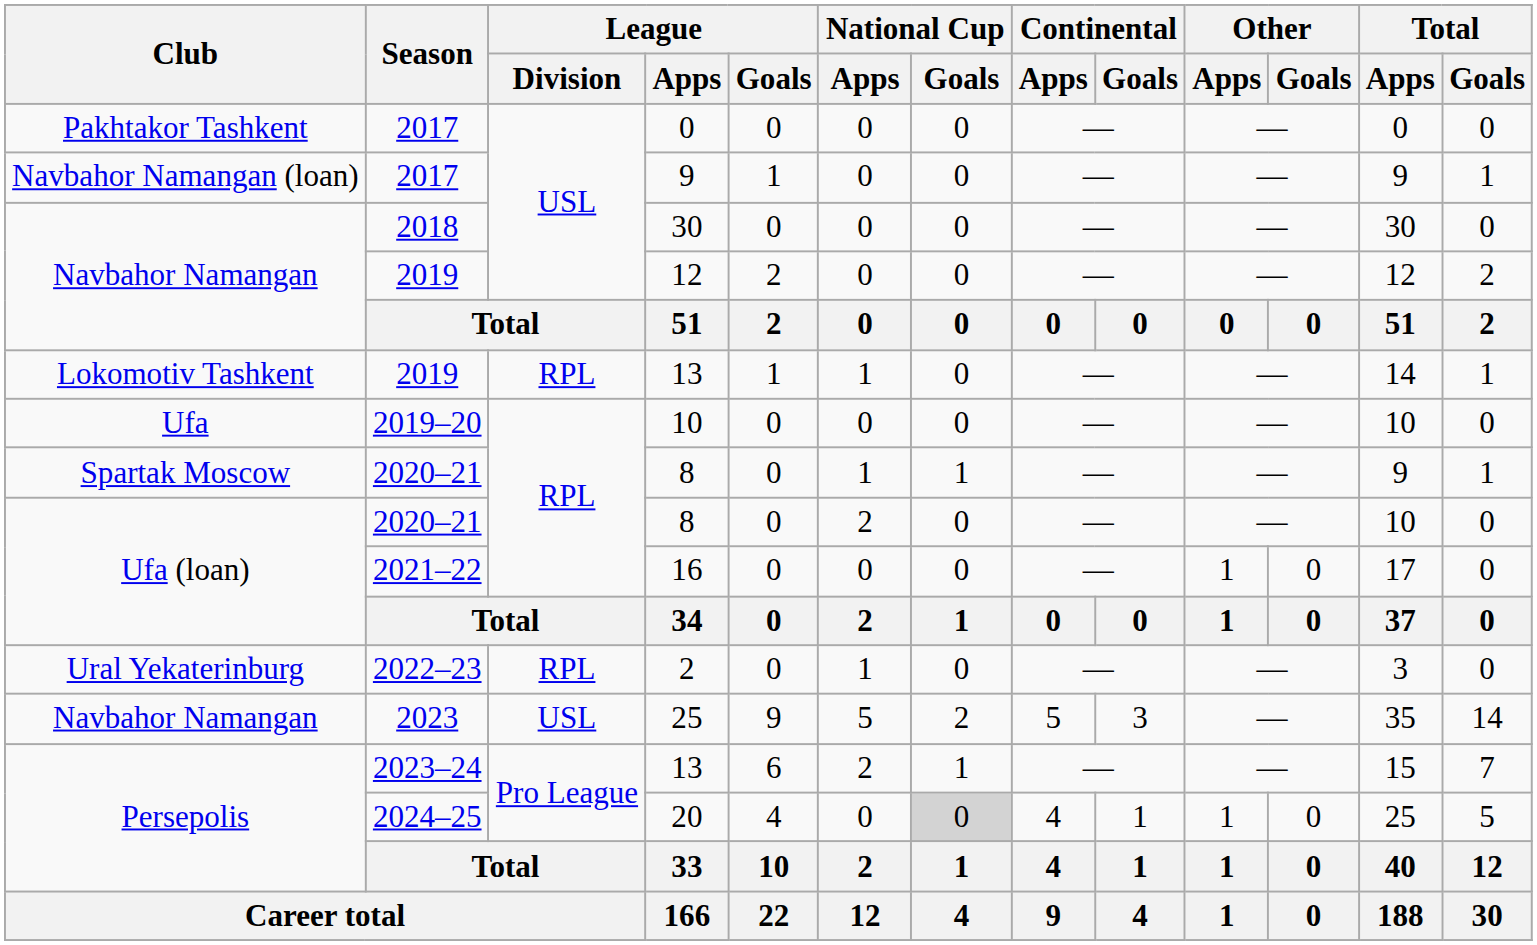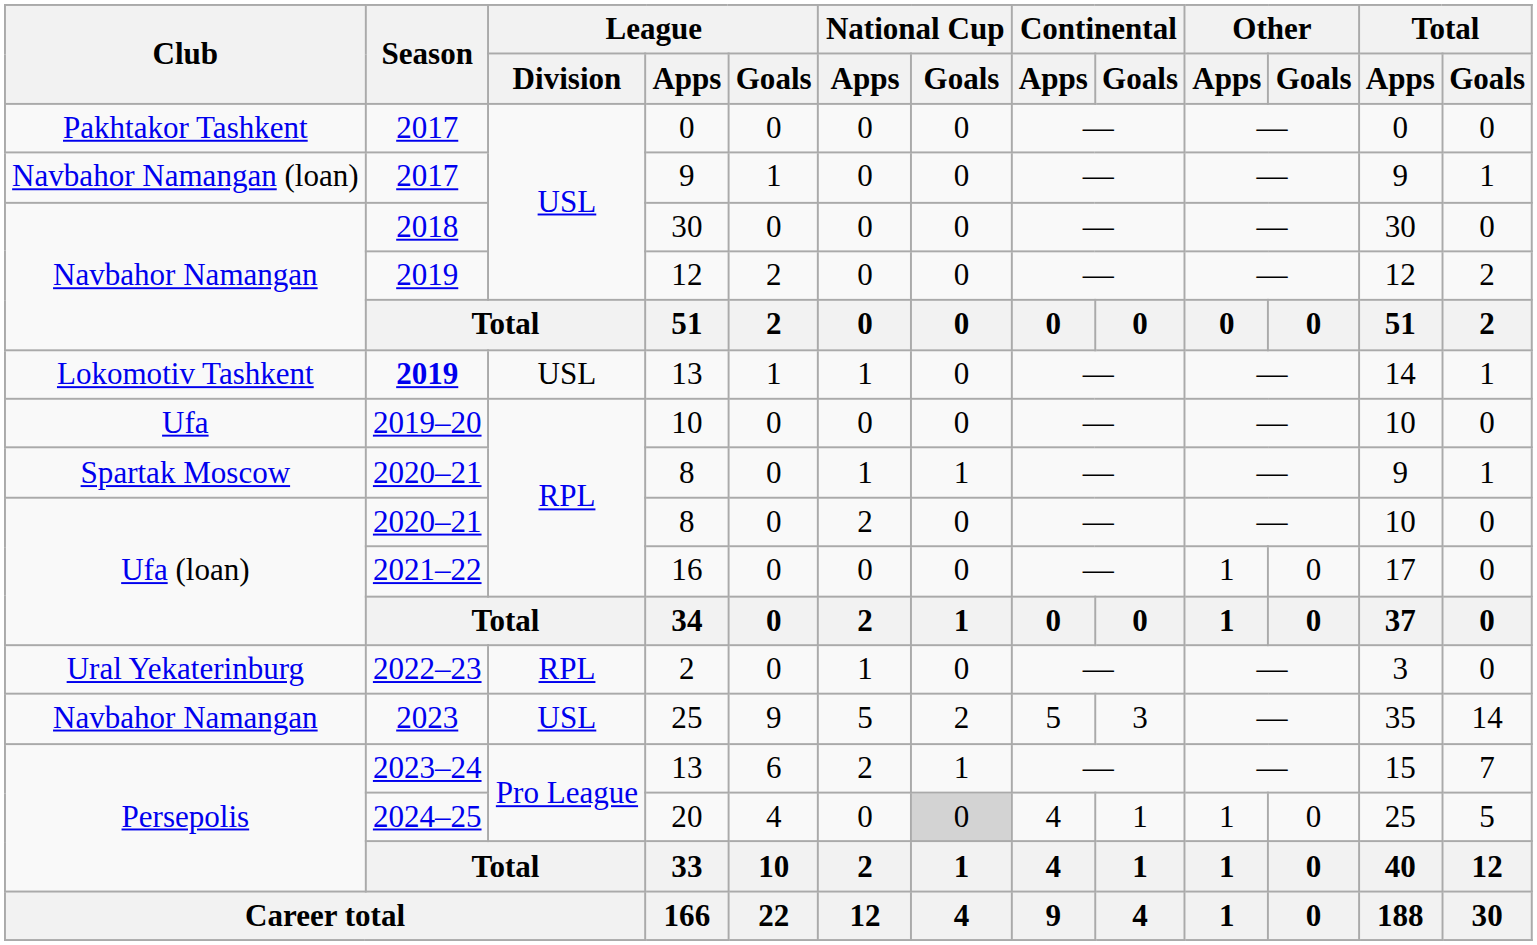Lokomotiv Tashkent / 13 | Season: normal -> bold
Lokomotiv Tashkent / 13 | League / Division: RPL -> USL
